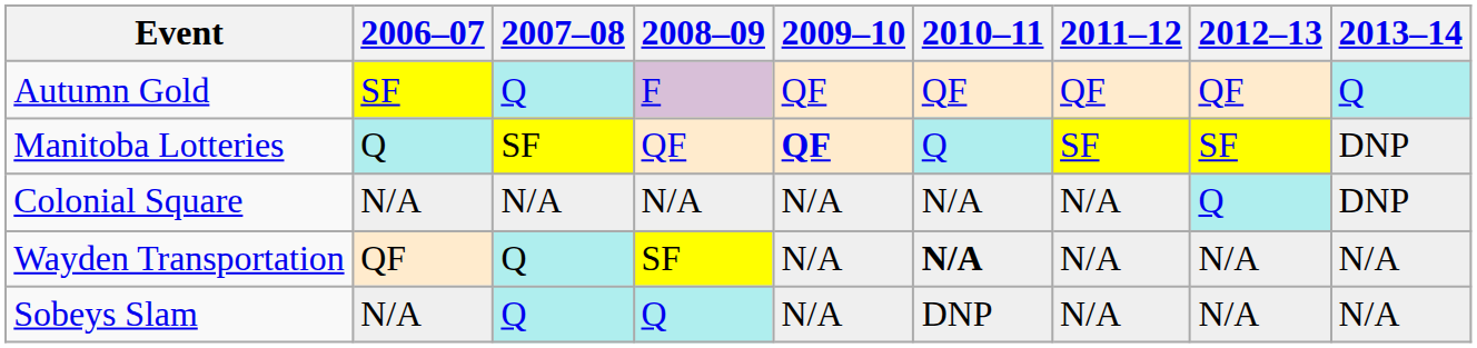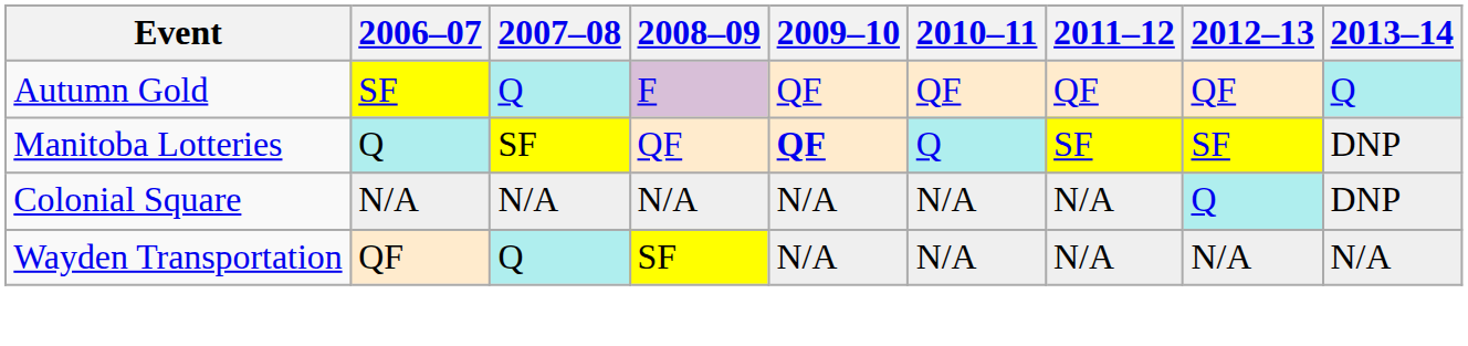Wayden Transportation | 2010–11: bold -> normal
- row: Sobeys Slam | N/A | Q | Q | N/A | DNP | N/A | N/A | N/A
